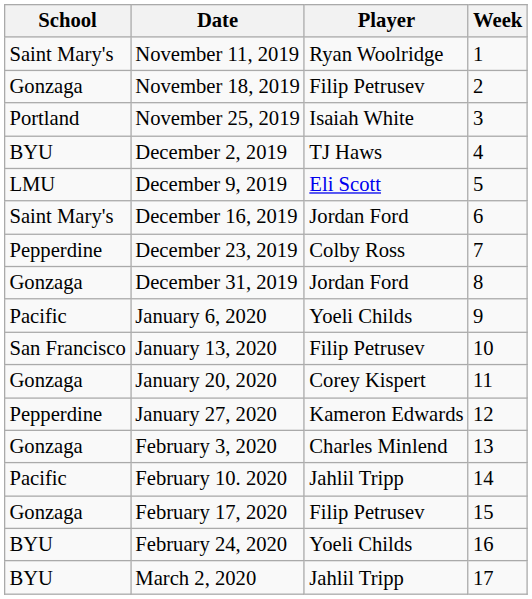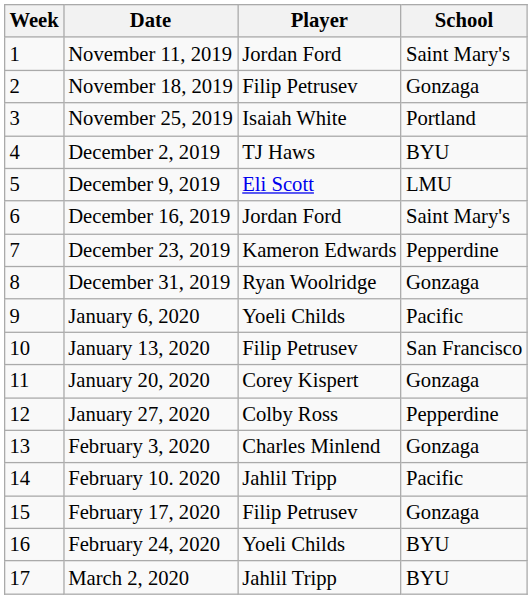columns swapped: Week <-> School
November 11, 2019 | Player: Ryan Woolridge -> Jordan Ford
December 23, 2019 | Player: Colby Ross -> Kameron Edwards
December 31, 2019 | Player: Jordan Ford -> Ryan Woolridge
January 27, 2020 | Player: Kameron Edwards -> Colby Ross
